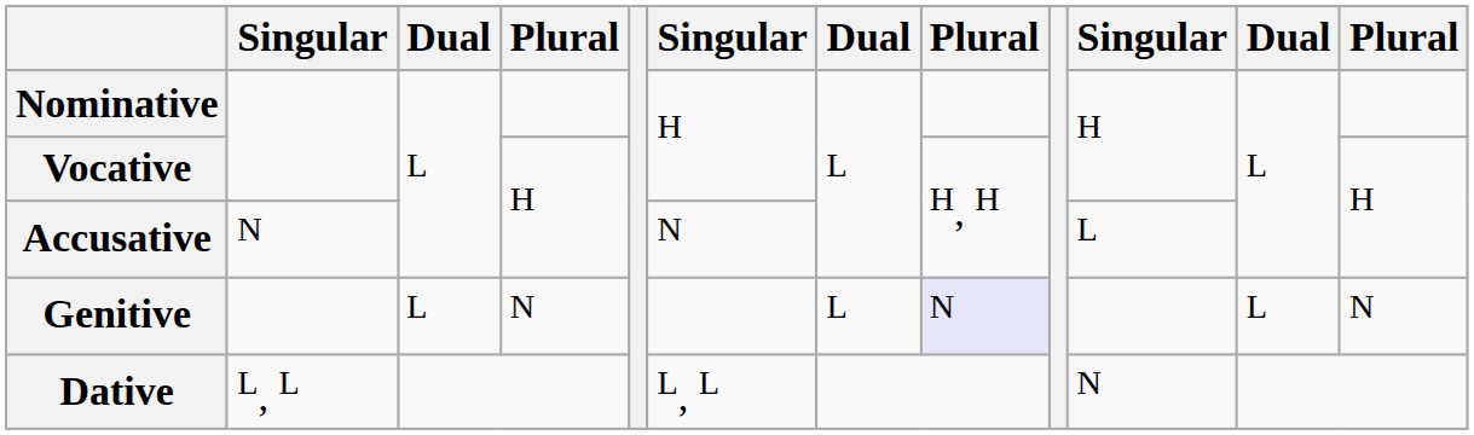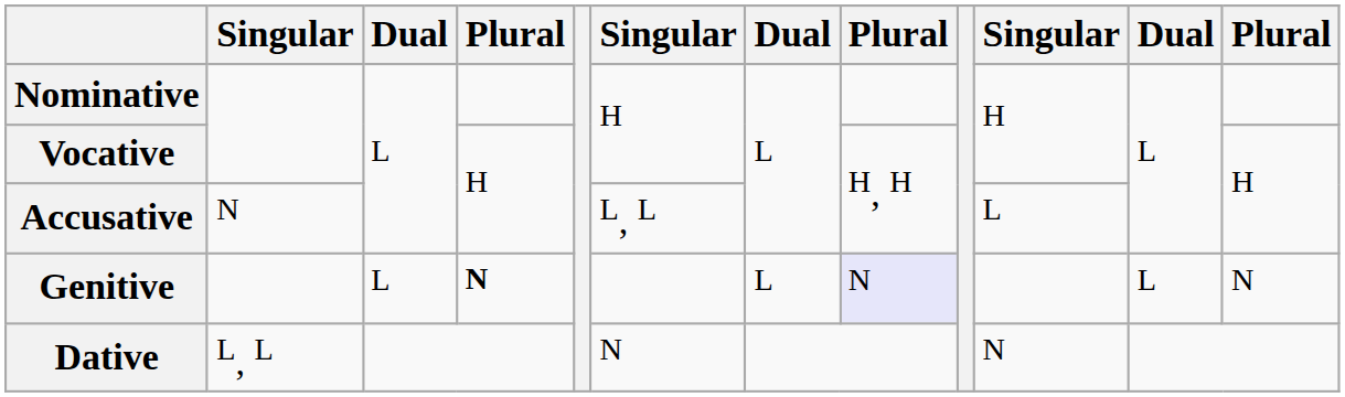Accusative | column 6: N -> L, L
Genitive | column 4: normal -> bold
Dative | column 6: L, L -> N
